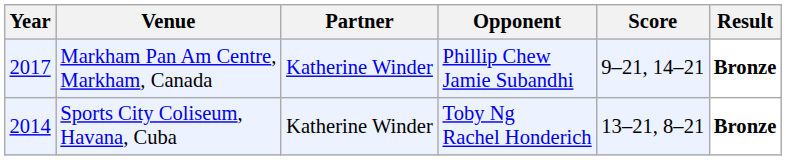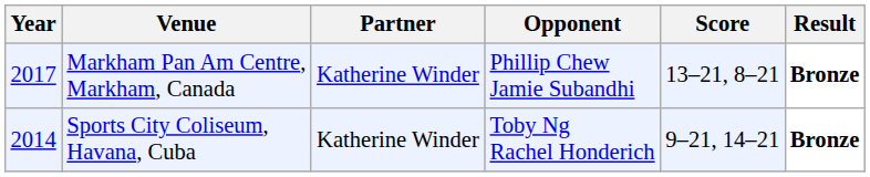Markham Pan Am Centre, Markham, Canada | Score: 9–21, 14–21 -> 13–21, 8–21
Sports City Coliseum, Havana, Cuba | Score: 13–21, 8–21 -> 9–21, 14–21
